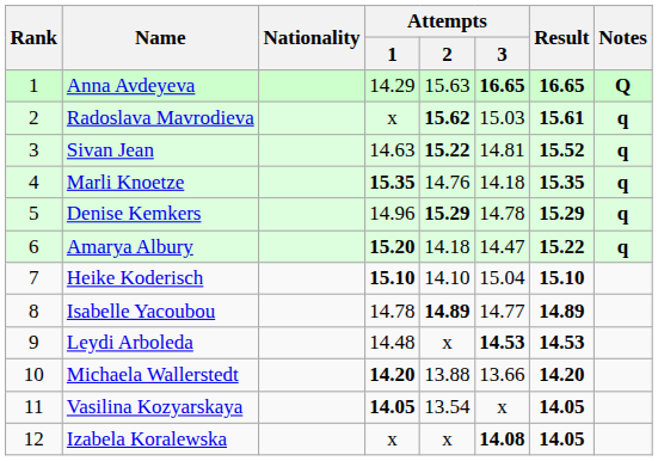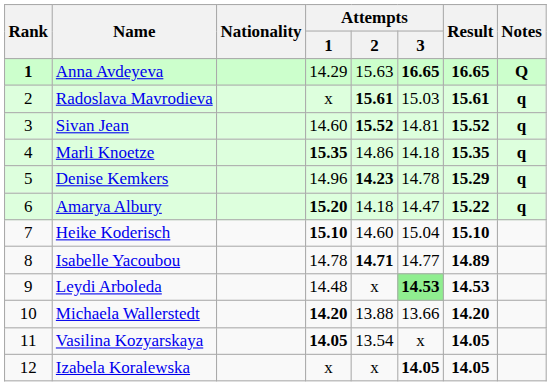Anna Avdeyeva | Rank: normal -> bold
Radoslava Mavrodieva | Attempts / 2: 15.62 -> 15.61
Sivan Jean | Attempts / 1: 14.63 -> 14.60
Sivan Jean | Attempts / 2: 15.22 -> 15.52
Marli Knoetze | Attempts / 2: 14.76 -> 14.86
Denise Kemkers | Attempts / 2: 15.29 -> 14.23
Heike Koderisch | Attempts / 2: 14.10 -> 14.60
Isabelle Yacoubou | Attempts / 2: 14.89 -> 14.71
Leydi Arboleda | Attempts / 3: no background -> lightgreen background
Izabela Koralewska | Attempts / 3: 14.08 -> 14.05
